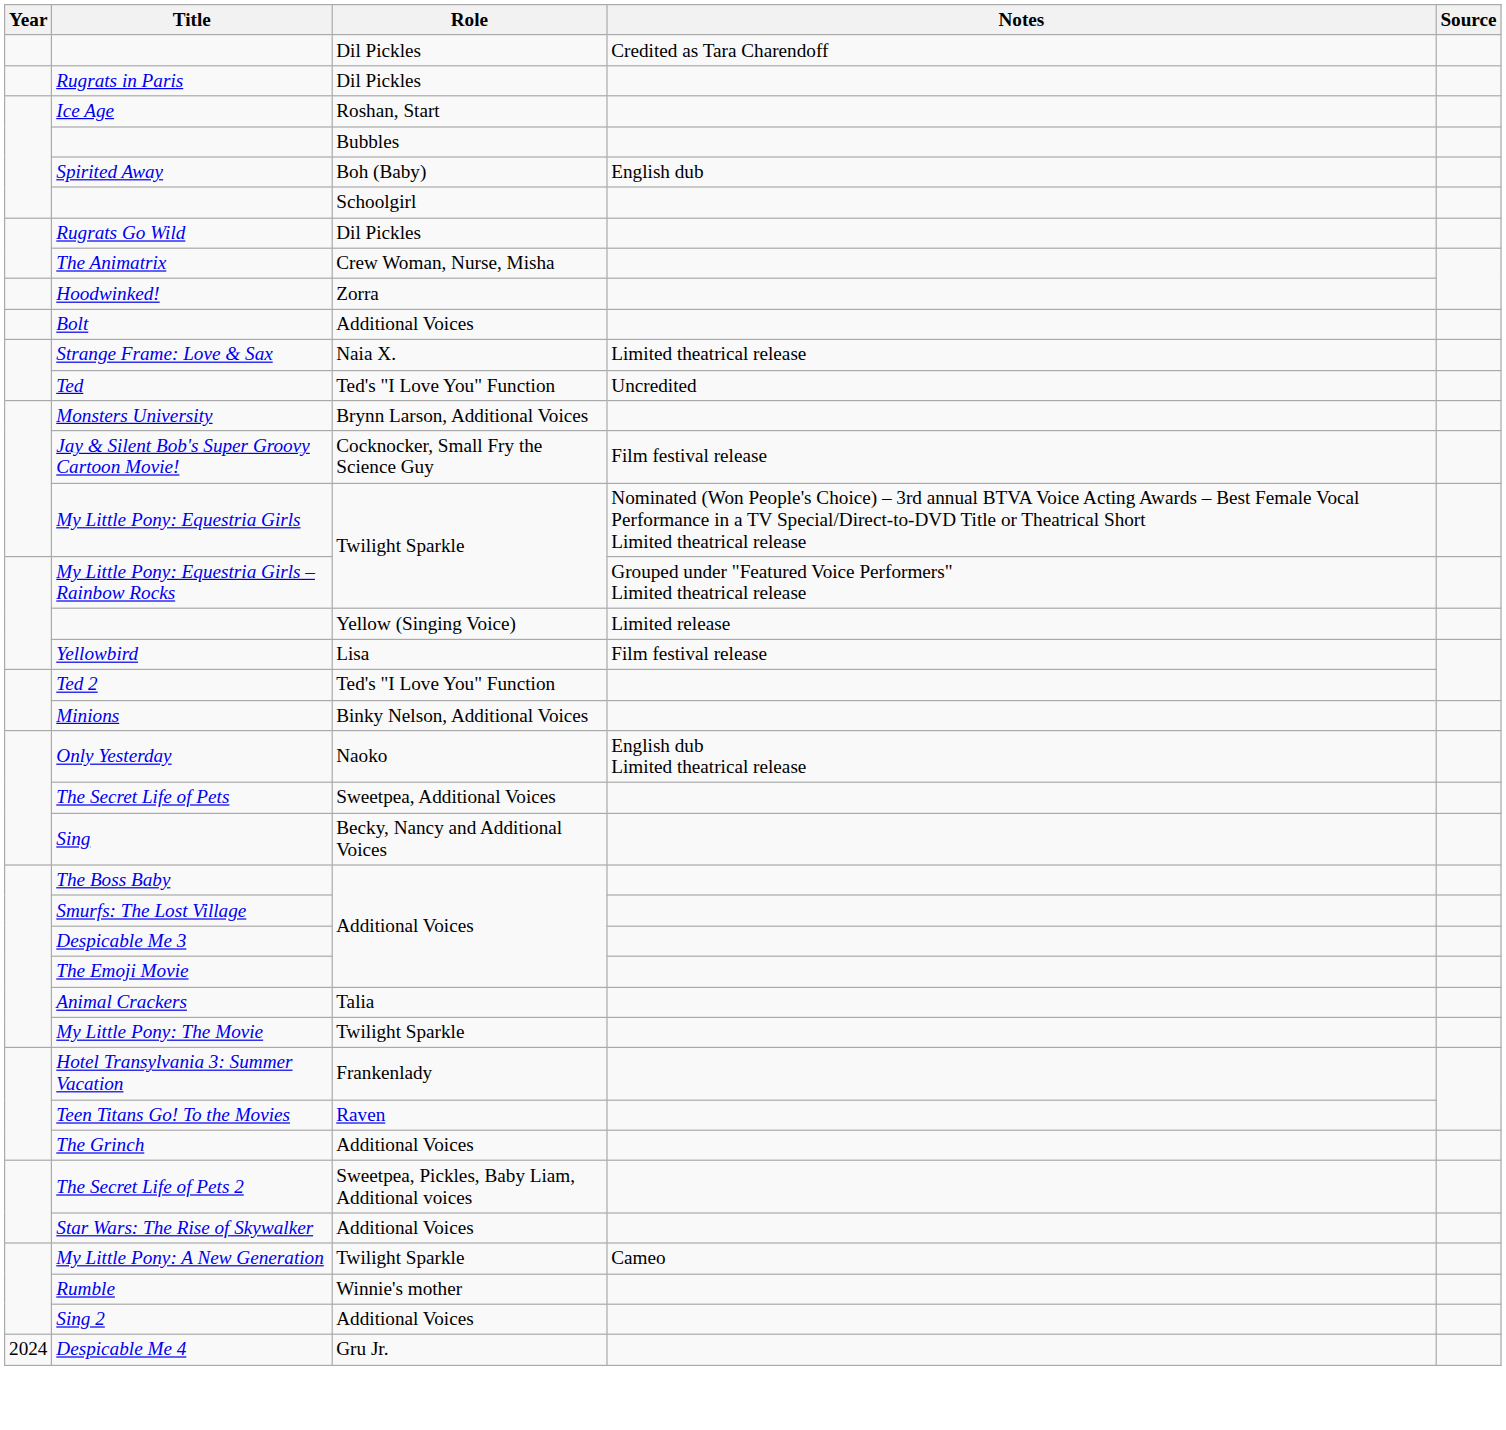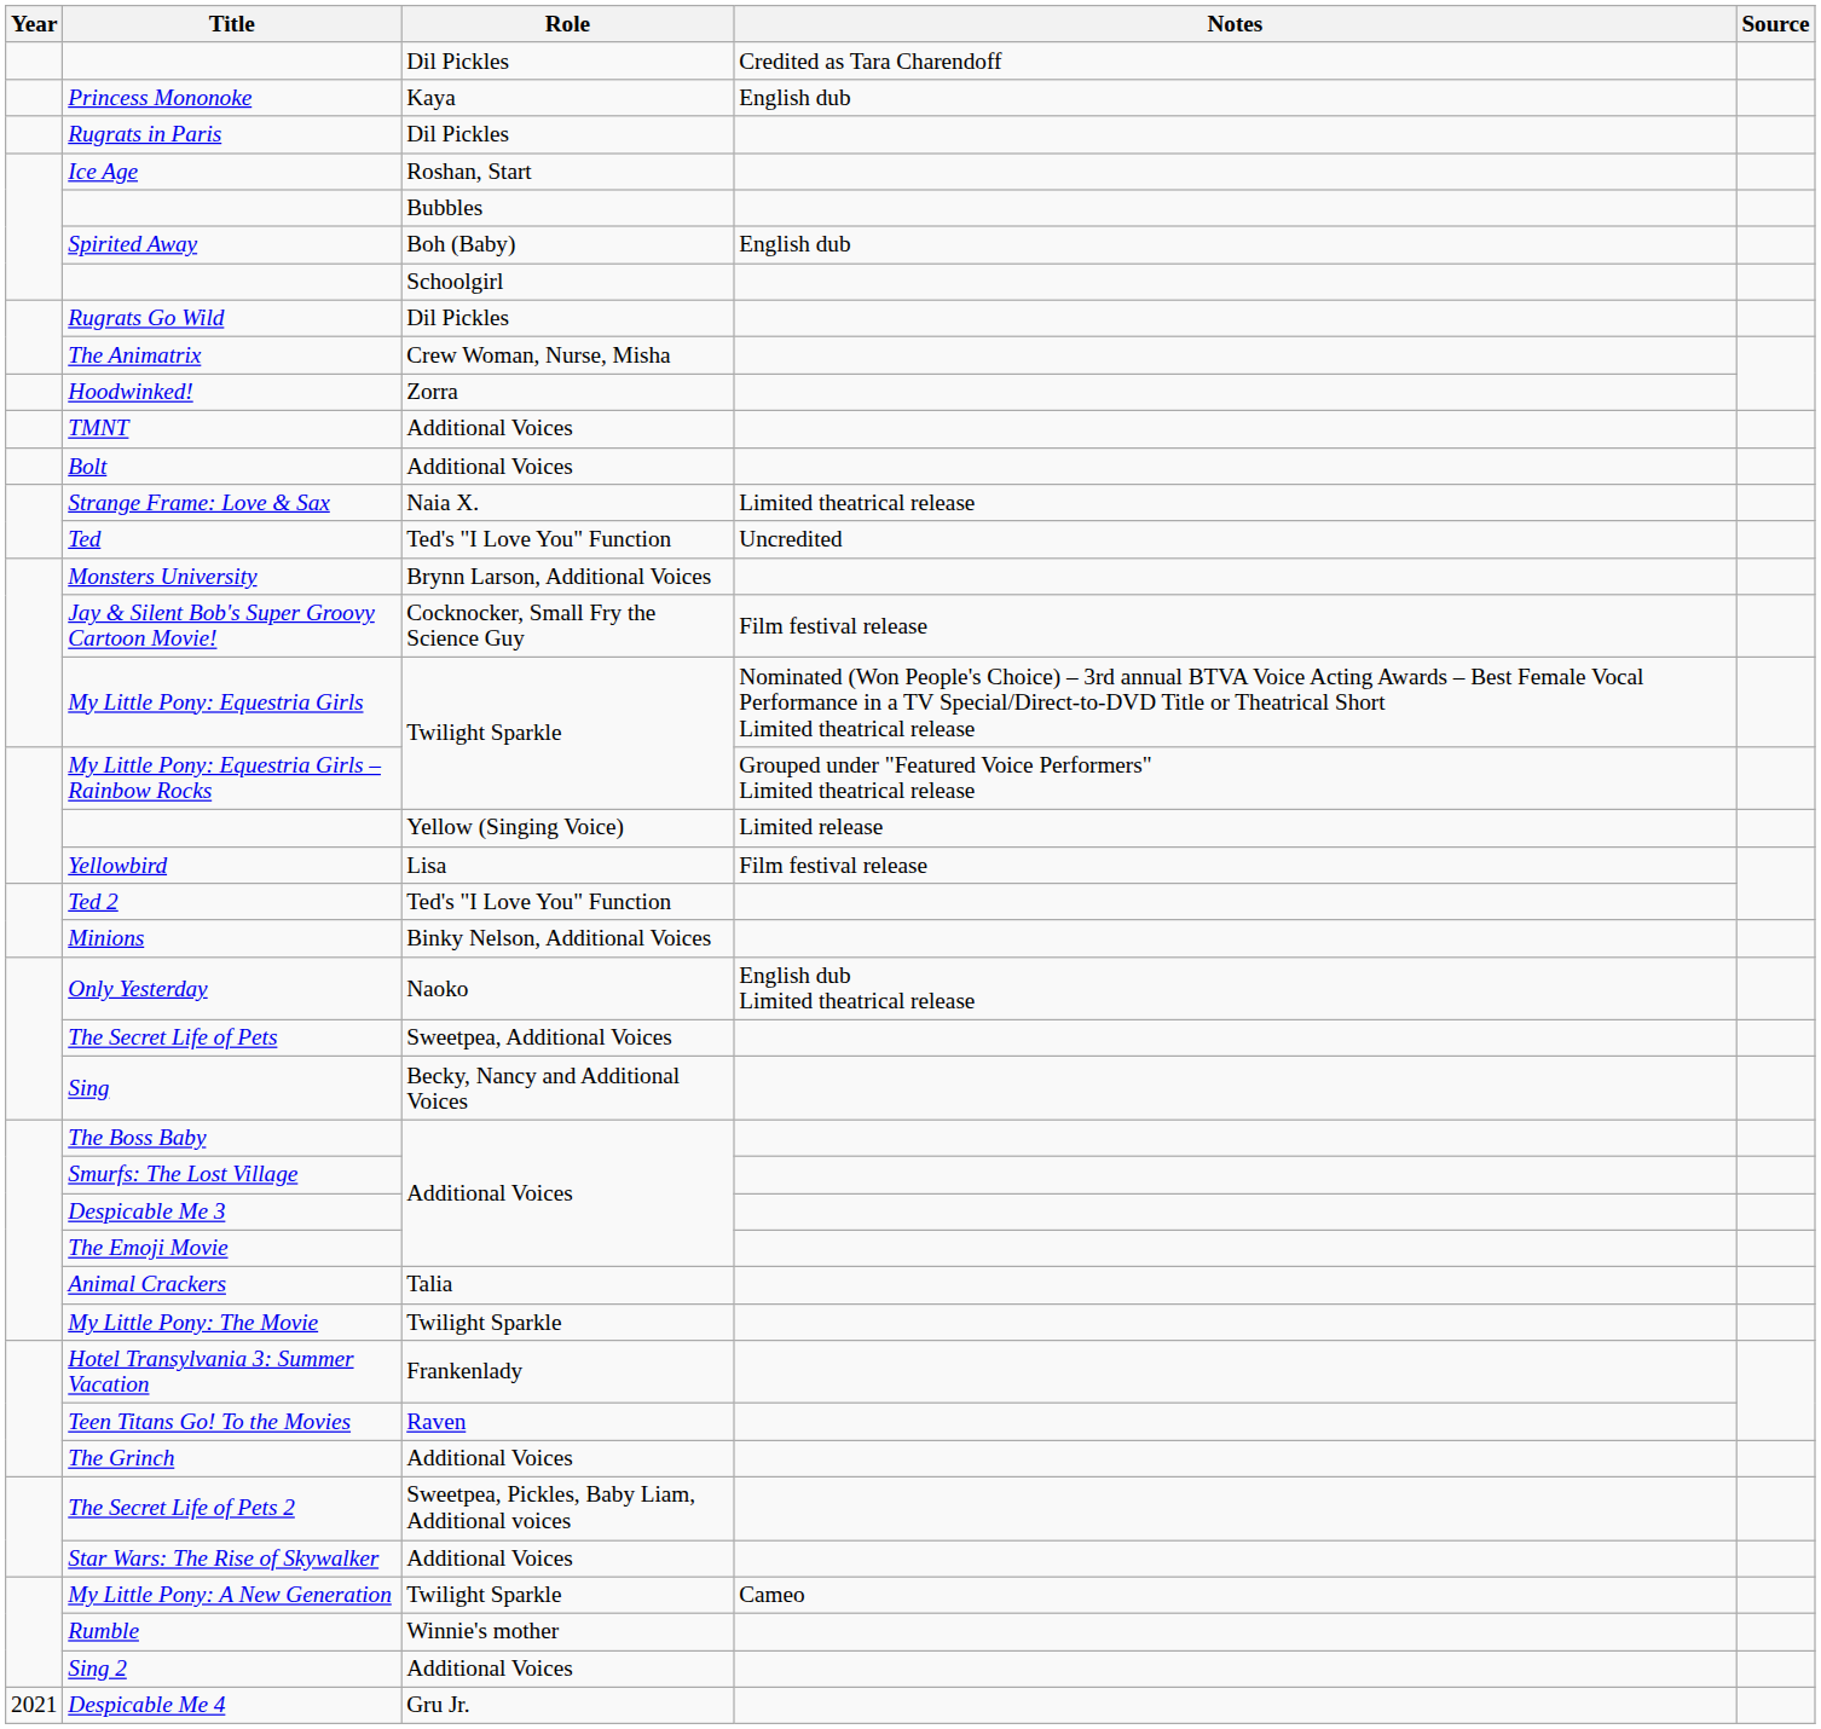+ row: Princess Mononoke | Kaya | English dub
+ row: TMNT | Additional Voices
Despicable Me 4 | Year: 2024 -> 2021
